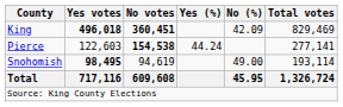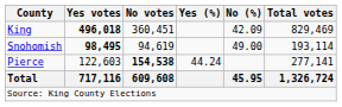King | No votes: bold -> normal
rows swapped: Pierce <-> Snohomish
